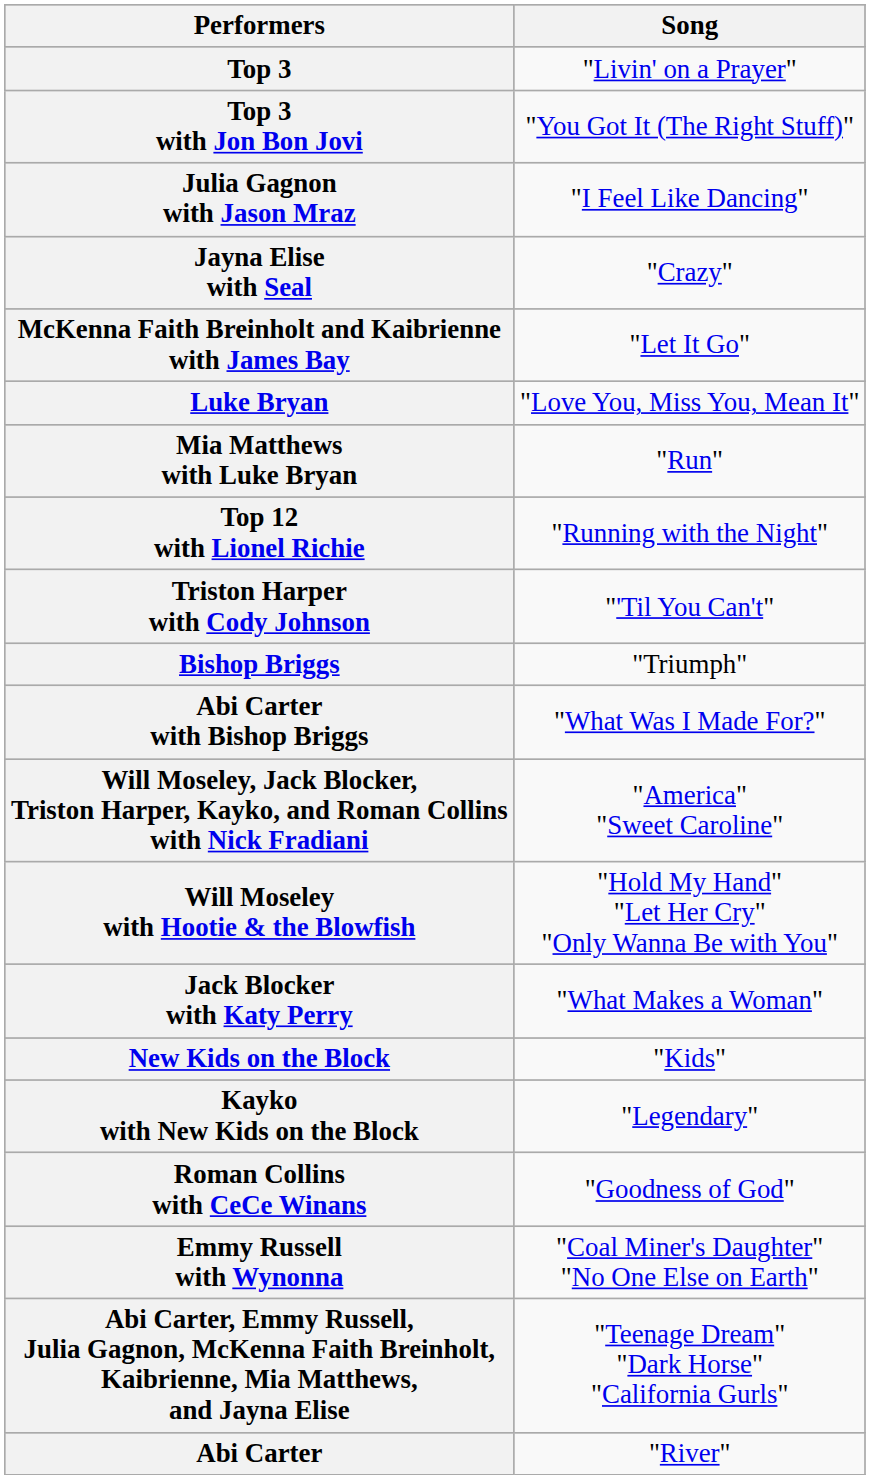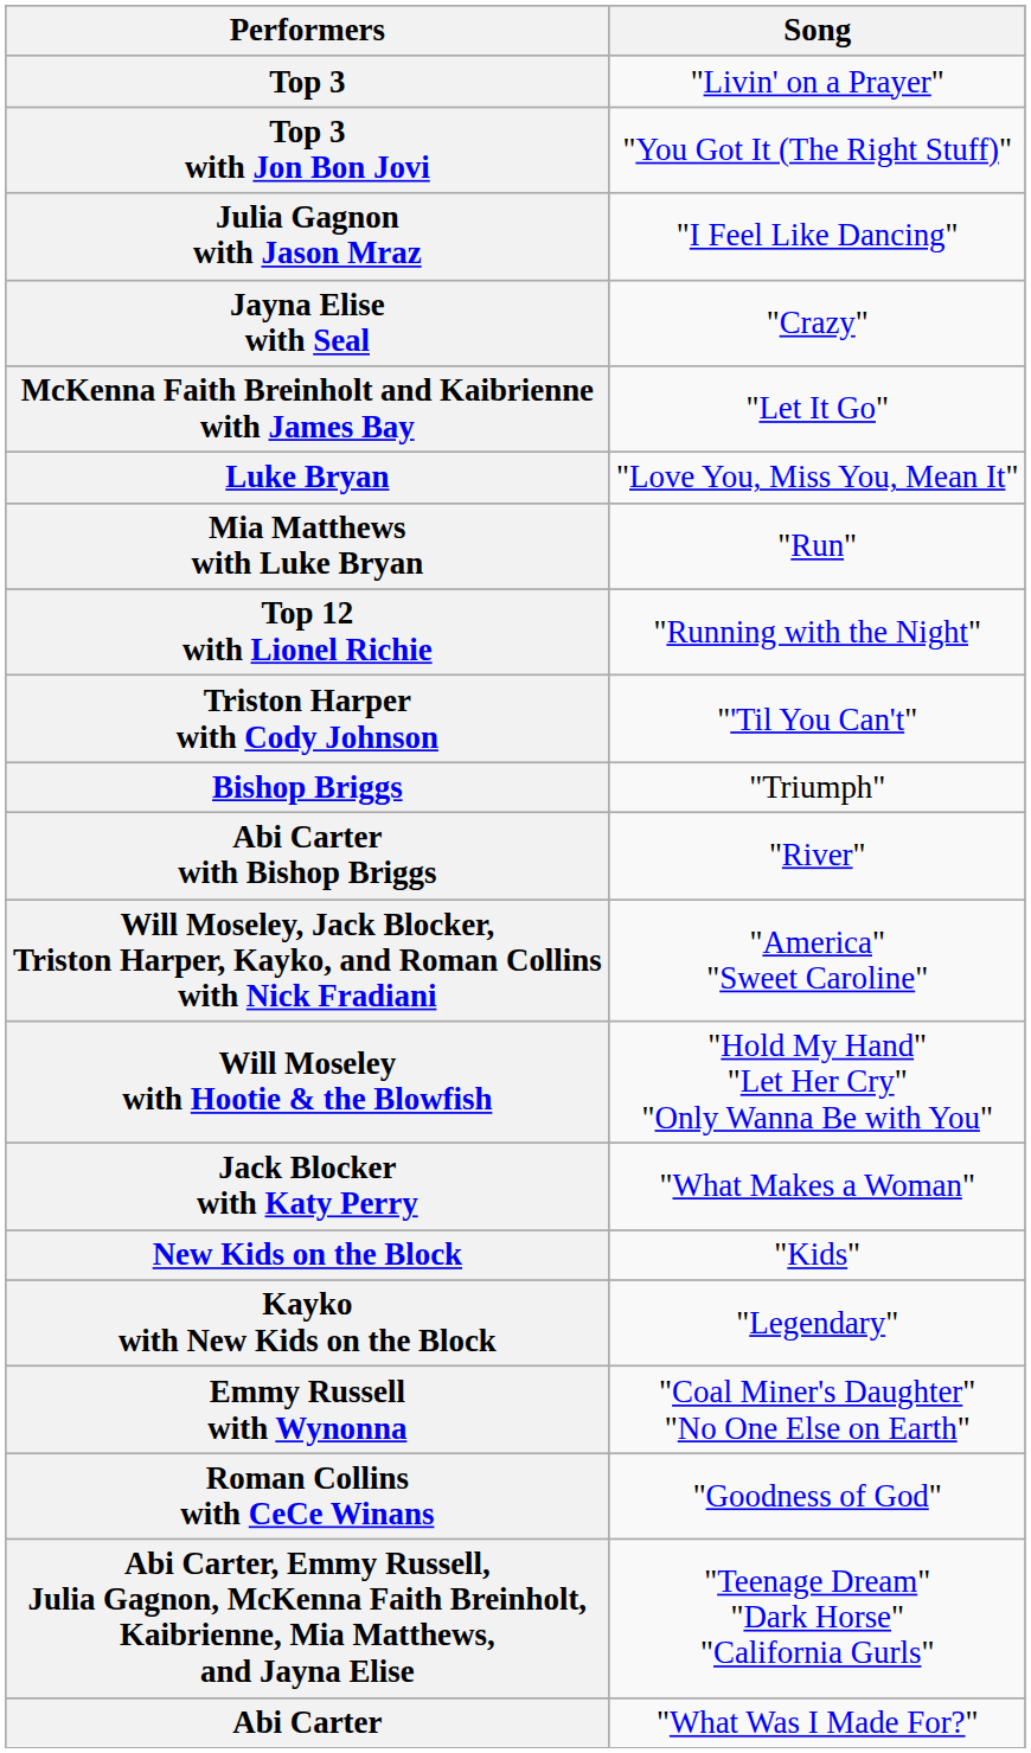Abi Carter with Bishop Briggs | Song: "What Was I Made For?" -> "River"
rows swapped: Emmy Russell with Wynonna <-> Roman Collins with CeCe Winans
Abi Carter | Song: "River" -> "What Was I Made For?"
